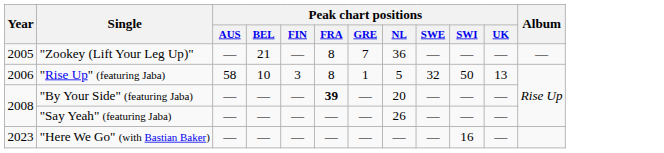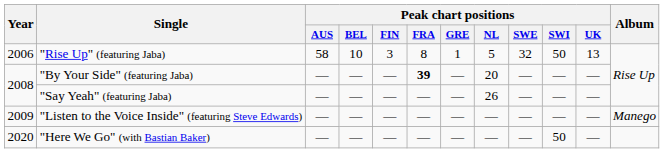- row: 2005 | "Zookey (Lift Your Leg Up)" | — | 21 | — | 8 | 7 | 36 | — | — | — | —
+ row: 2009 | "Listen to the Voice Inside" (featuring Steve Edwards) | — | — | — | — | — | — | — | — | — | Manego
"Here We Go" (with Bastian Baker) | Year: 2023 -> 2020
"Here We Go" (with Bastian Baker) | Peak chart positions / SWI: 16 -> 50
